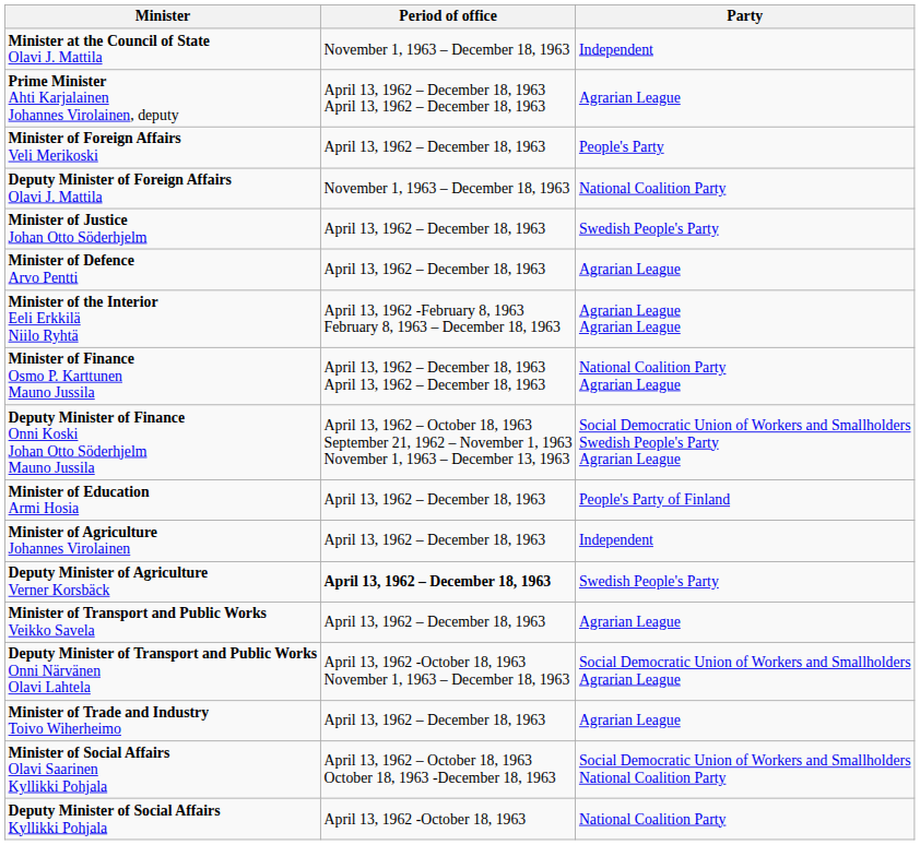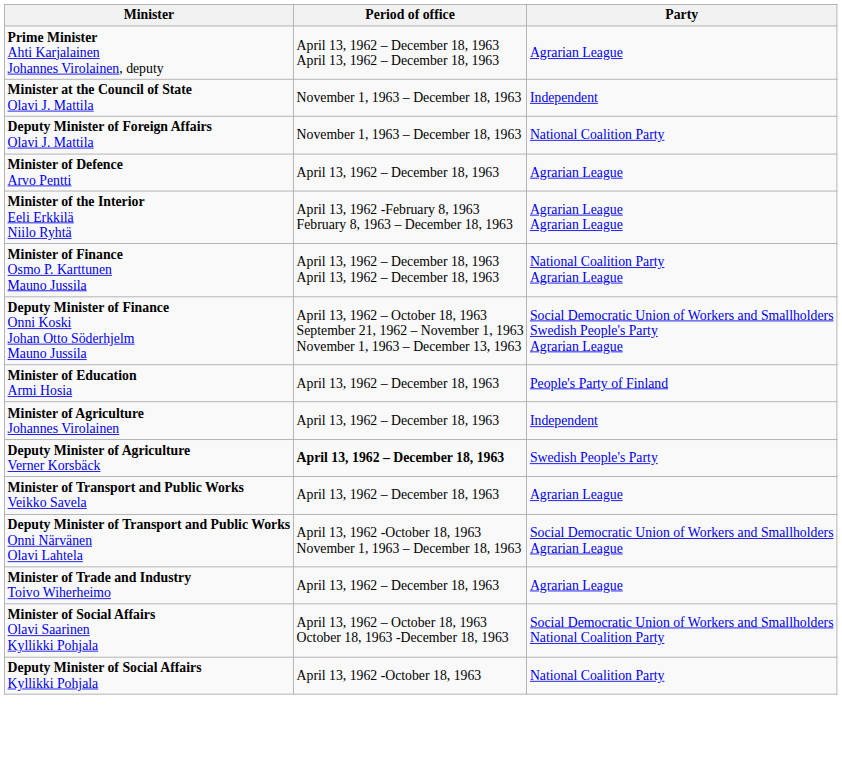rows swapped: Prime Minister Ahti Karjalainen Johannes Virolainen, deputy <-> Minister at the Council of State Olavi J. Mattila
- row: Minister of Foreign Affairs Veli Merikoski | April 13, 1962 – December 18, 1963 | People's Party
- row: Minister of Justice Johan Otto Söderhjelm | April 13, 1962 – December 18, 1963 | Swedish People's Party
